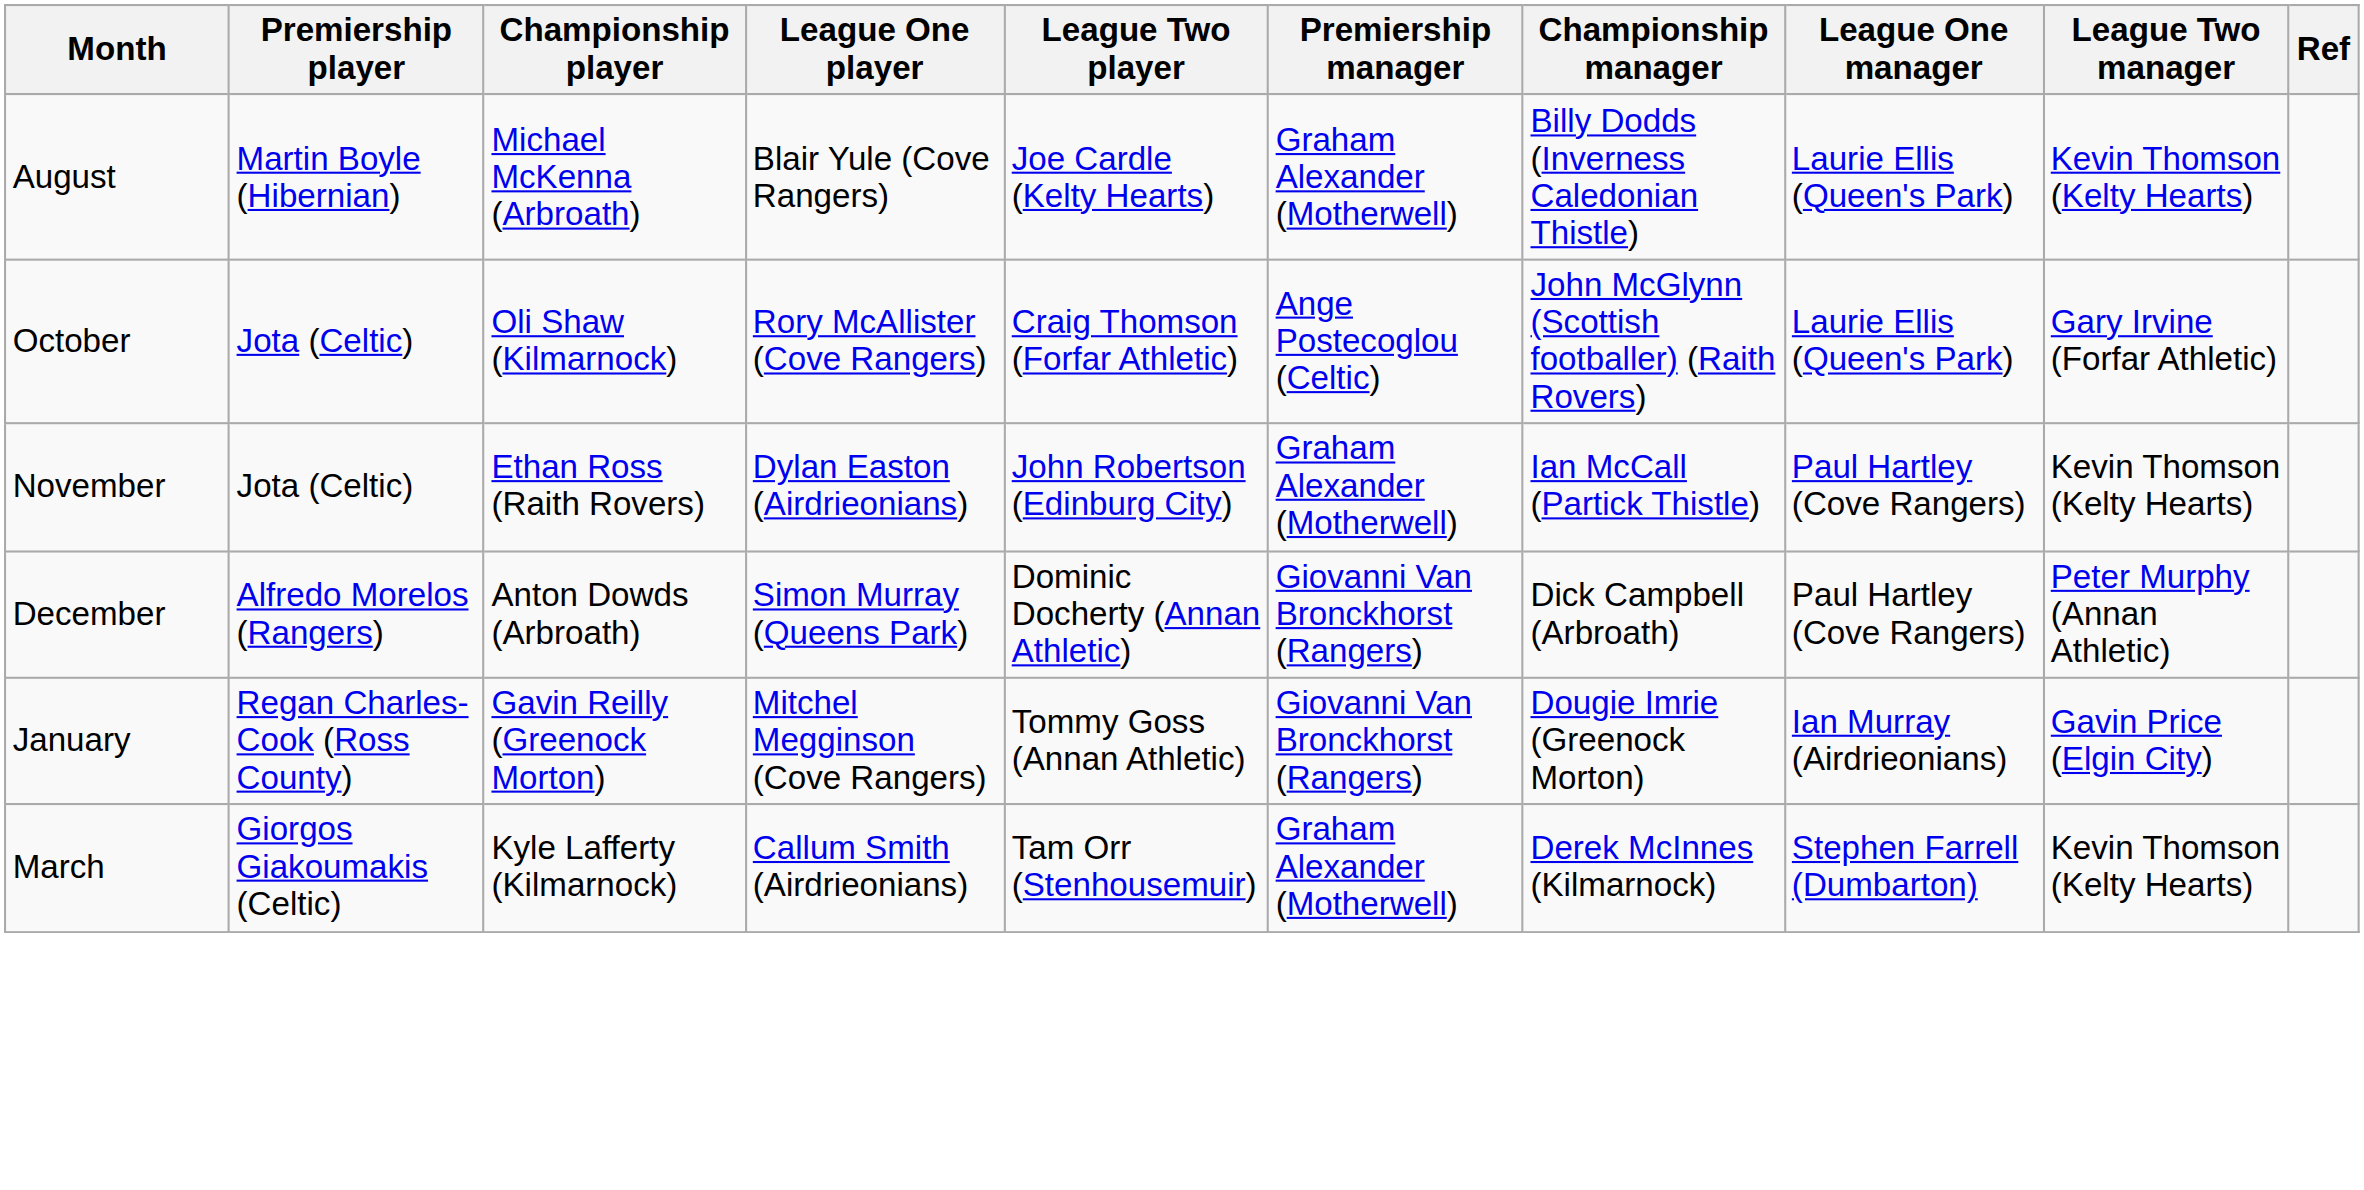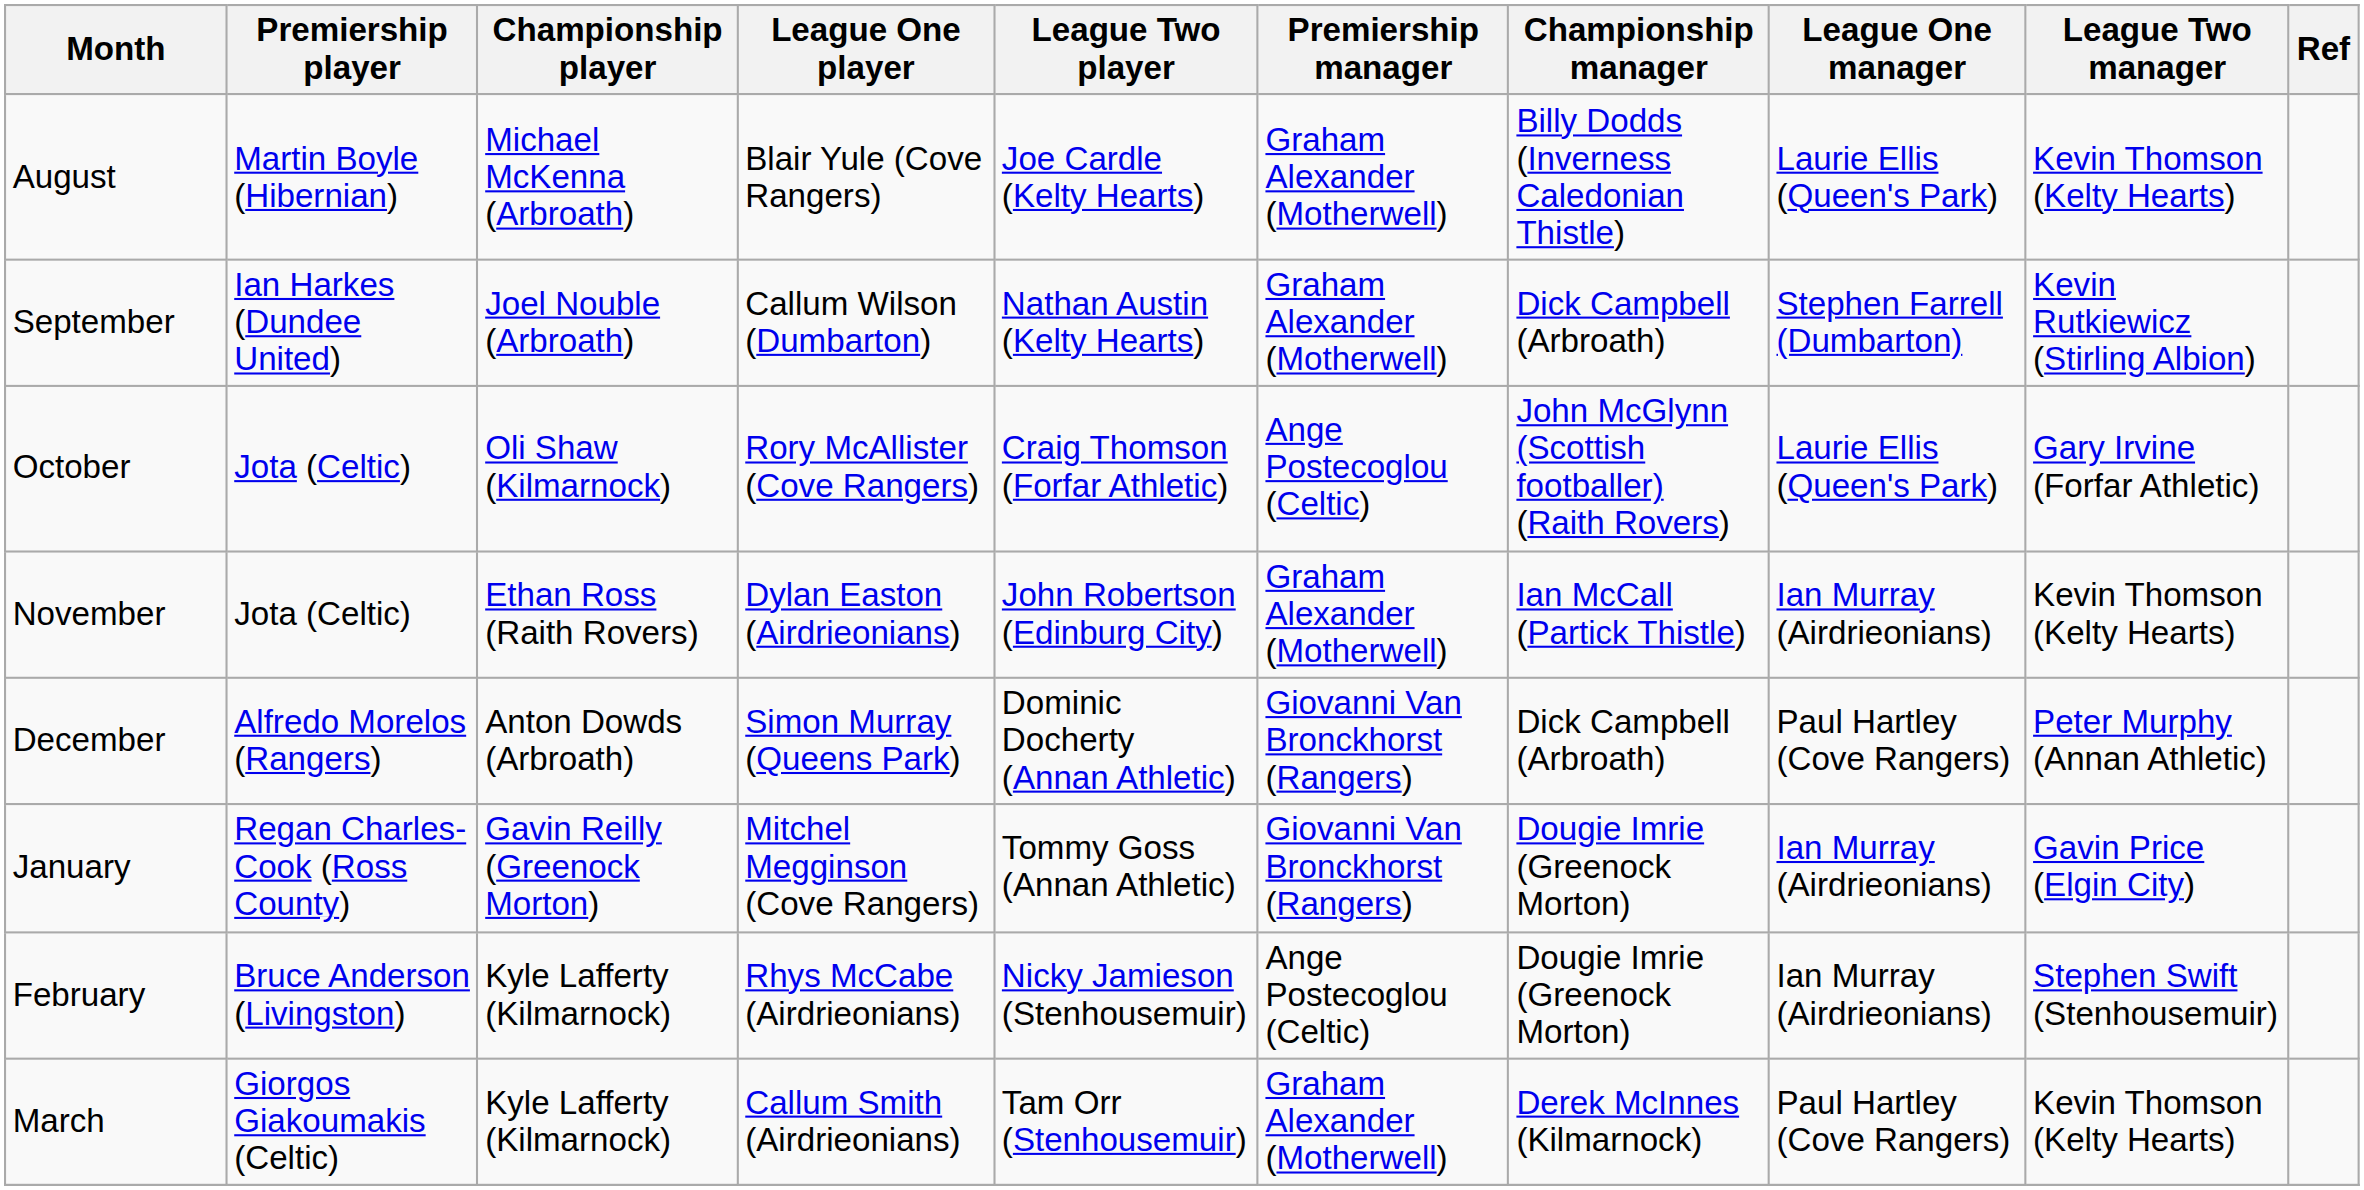+ row: September | Ian Harkes (Dundee United) | Joel Nouble (Arbroath) | Callum Wilson (Dumbarton) | Nathan Austin (Kelty Hearts) | Graham Alexander (Motherwell) | Dick Campbell (Arbroath) | Stephen Farrell (Dumbarton) | Kevin Rutkiewicz (Stirling Albion)
November | League One manager: Paul Hartley (Cove Rangers) -> Ian Murray (Airdrieonians)
+ row: February | Bruce Anderson (Livingston) | Kyle Lafferty (Kilmarnock) | Rhys McCabe (Airdrieonians) | Nicky Jamieson (Stenhousemuir) | Ange Postecoglou (Celtic) | Dougie Imrie (Greenock Morton) | Ian Murray (Airdrieonians) | Stephen Swift (Stenhousemuir)
March | League One manager: Stephen Farrell (Dumbarton) -> Paul Hartley (Cove Rangers)
